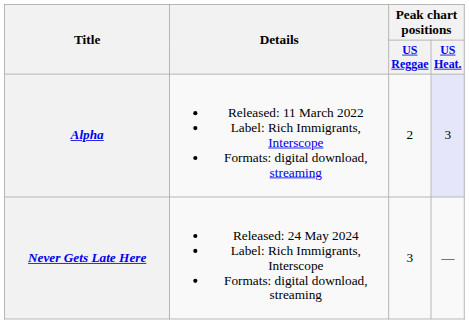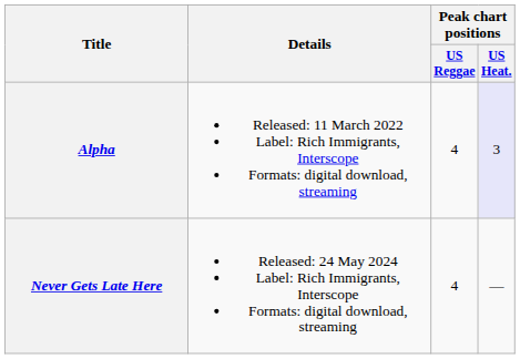Alpha | Peak chart positions / US Reggae: 2 -> 4
Never Gets Late Here | Peak chart positions / US Reggae: 3 -> 4
